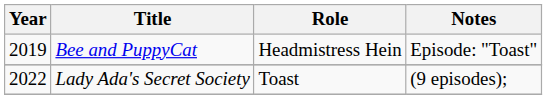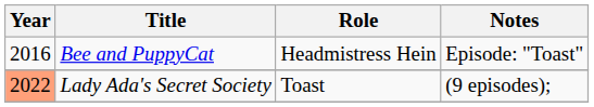Bee and PuppyCat | Year: 2019 -> 2016
Lady Ada's Secret Society | Year: no background -> lightsalmon background
